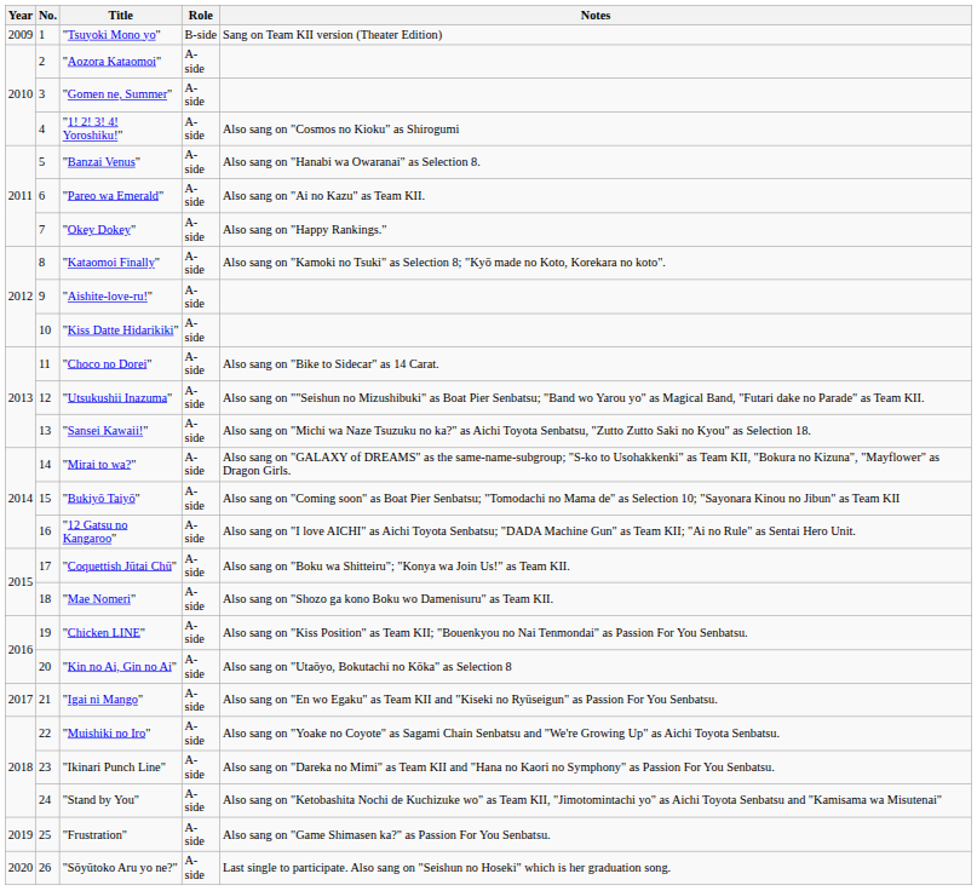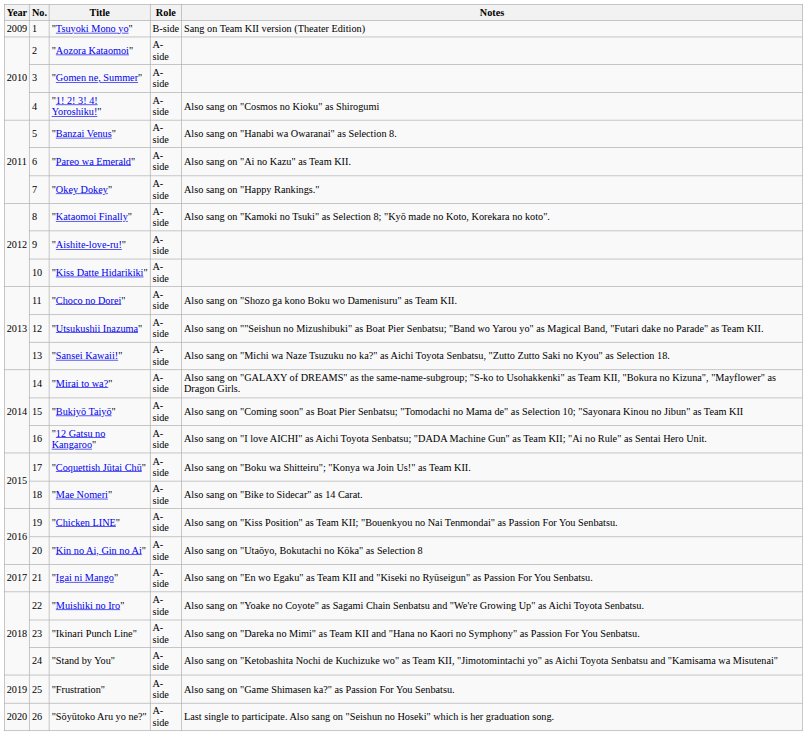"Choco no Dorei" | Notes: Also sang on "Bike to Sidecar" as 14 Carat. -> Also sang on "Shozo ga kono Boku wo Damenisuru" as Team KII.
"Mae Nomeri" | Notes: Also sang on "Shozo ga kono Boku wo Damenisuru" as Team KII. -> Also sang on "Bike to Sidecar" as 14 Carat.
